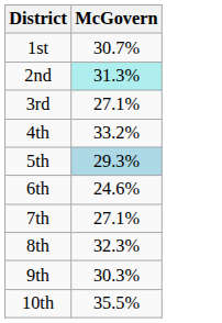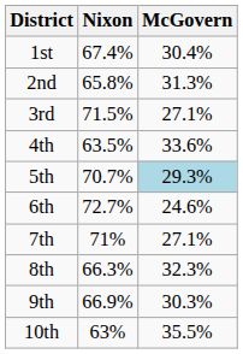+ column: Nixon | 67.4% | 65.8% | 71.5% | 63.5% | 70.7% | 72.7% | 71% | 66.3% | 66.9% | 63%
1st | McGovern: 30.7% -> 30.4%
2nd | McGovern: paleturquoise background -> no background
4th | McGovern: 33.2% -> 33.6%
